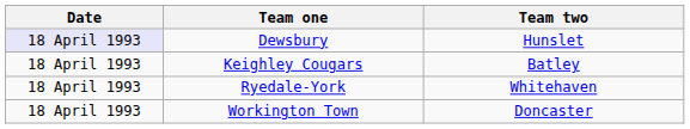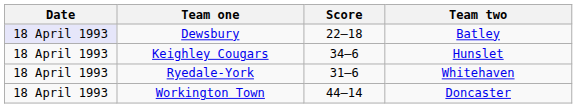+ column: Score | 22–18 | 34–6 | 31–6 | 44–14
Dewsbury | Team two: Hunslet -> Batley
Keighley Cougars | Team two: Batley -> Hunslet
